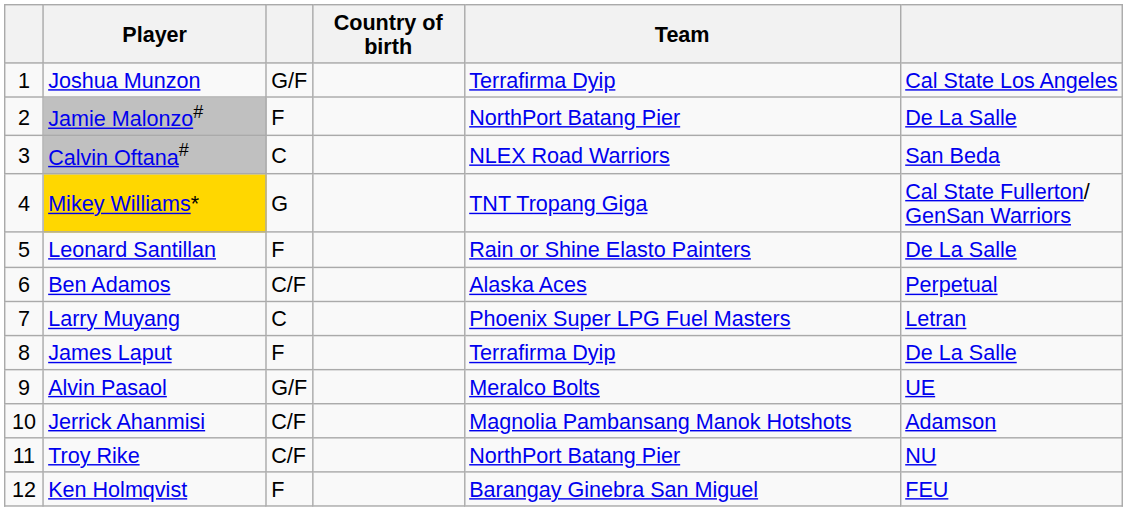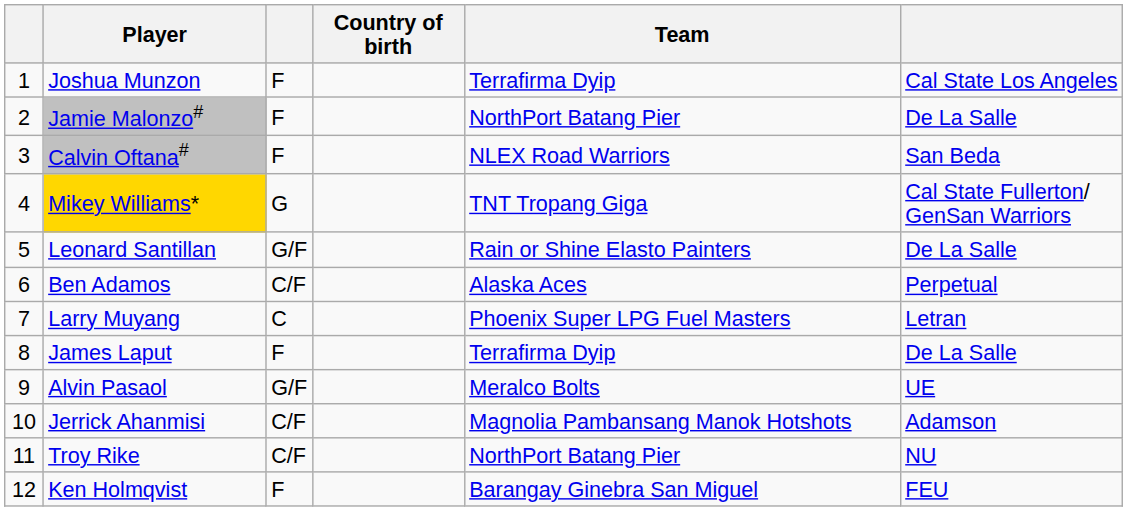Joshua Munzon | column 3: G/F -> F
Calvin Oftana# | column 3: C -> F
Leonard Santillan | column 3: F -> G/F
